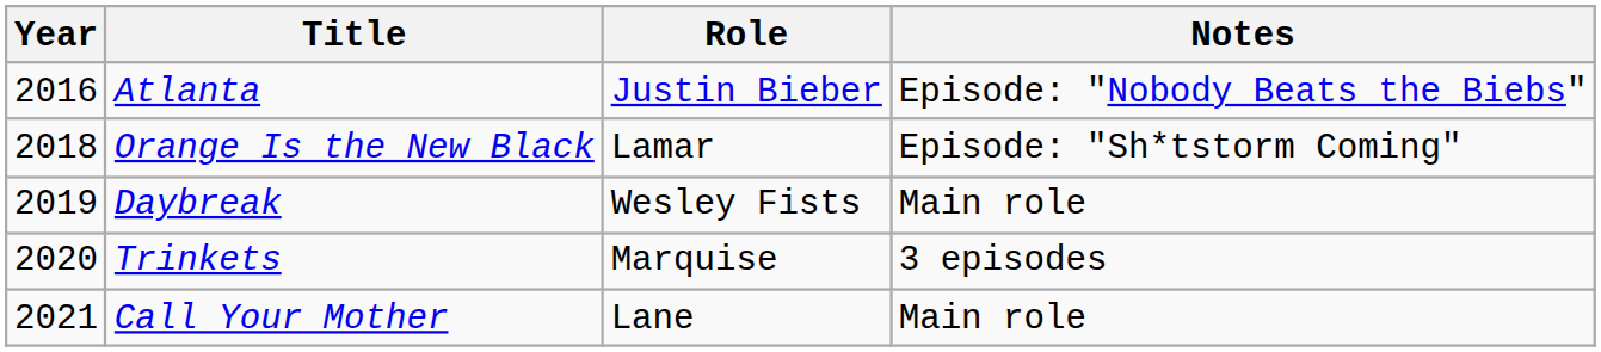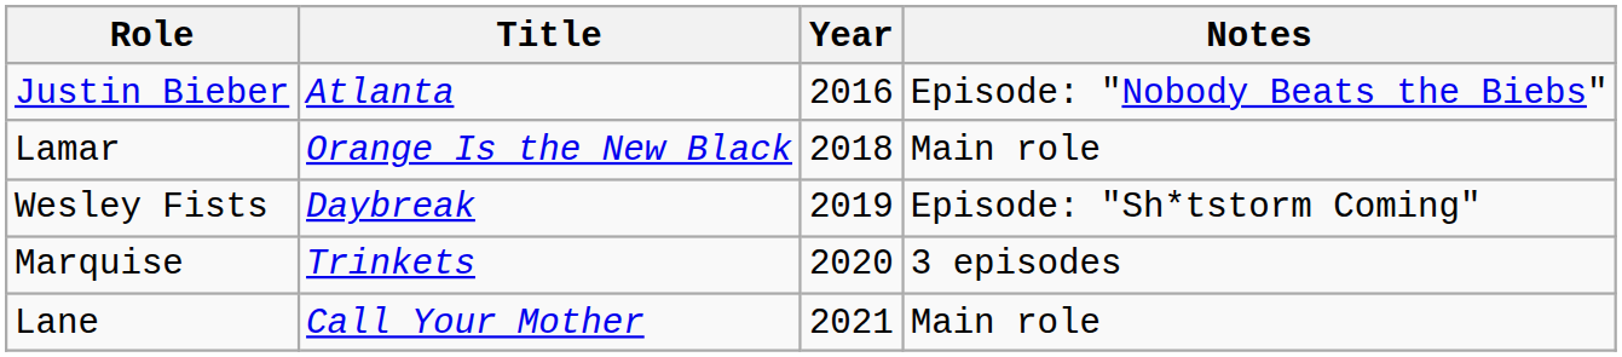columns swapped: Year <-> Role
Orange Is the New Black | Notes: Episode: "Sh*tstorm Coming" -> Main role
Daybreak | Notes: Main role -> Episode: "Sh*tstorm Coming"
